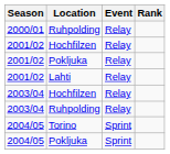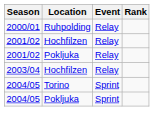- row: 2001/02 | Lahti | Relay
- row: 2003/04 | Ruhpolding | Relay
